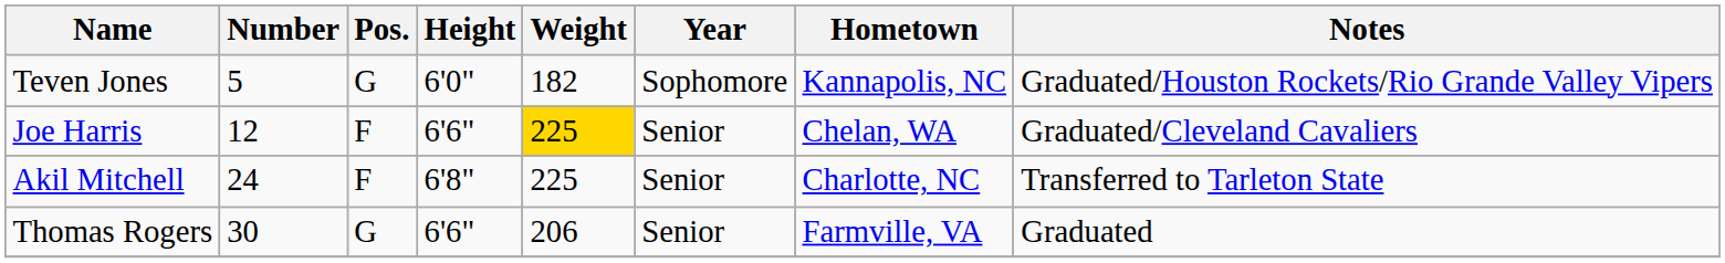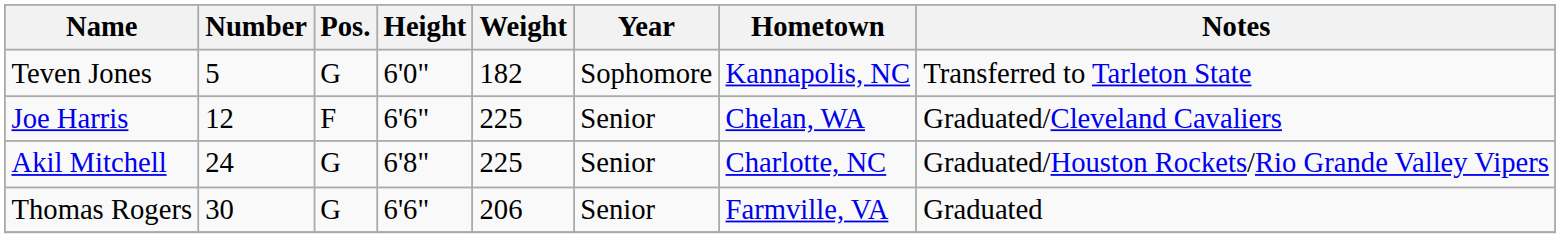Teven Jones | Notes: Graduated/Houston Rockets/Rio Grande Valley Vipers -> Transferred to Tarleton State
Joe Harris | Weight: gold background -> no background
Akil Mitchell | Pos.: F -> G
Akil Mitchell | Notes: Transferred to Tarleton State -> Graduated/Houston Rockets/Rio Grande Valley Vipers
